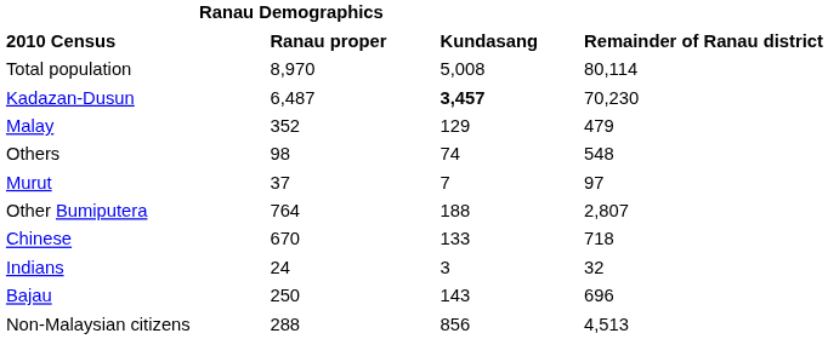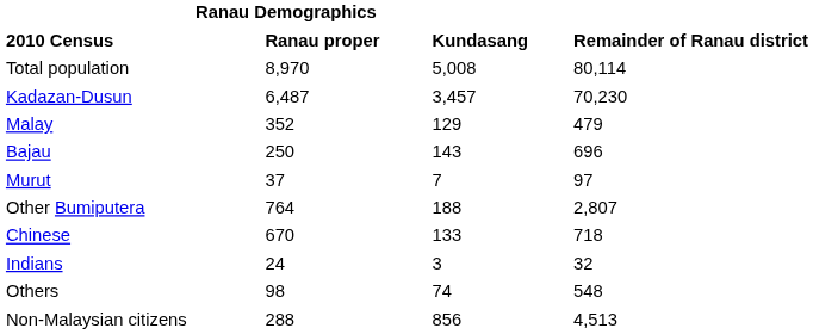Kadazan-Dusun | Ranau Demographics / Kundasang: bold -> normal
rows swapped: Bajau <-> Others
